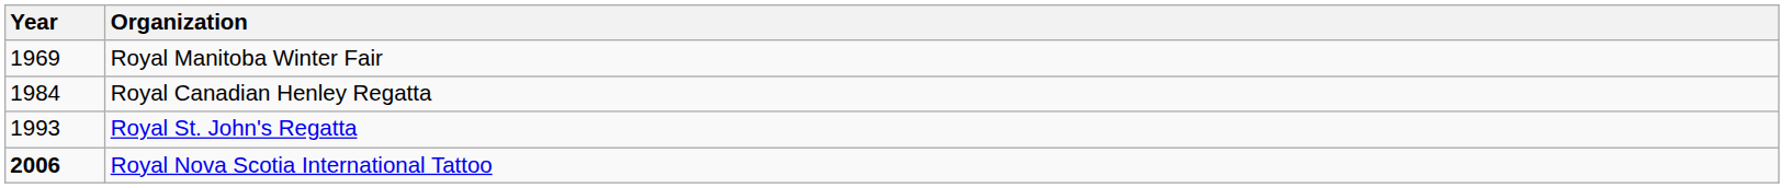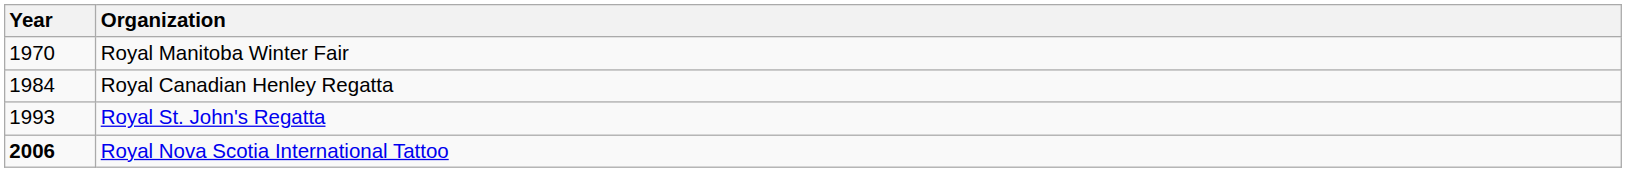Royal Manitoba Winter Fair | Year: 1969 -> 1970
